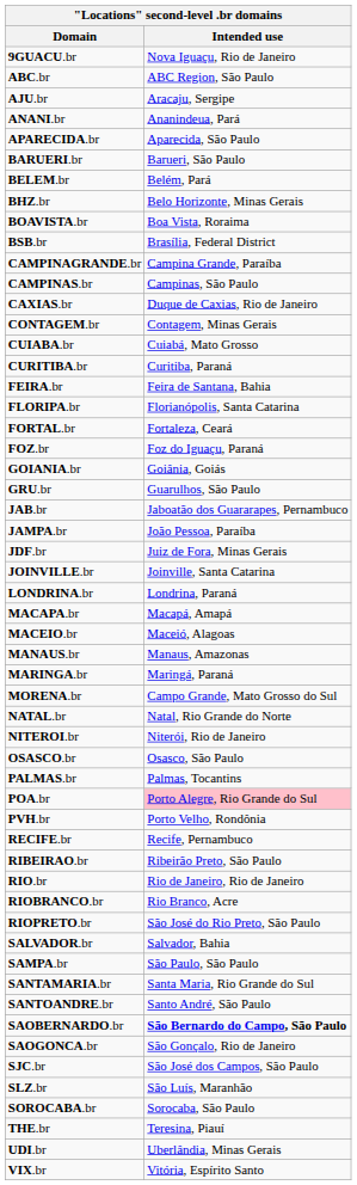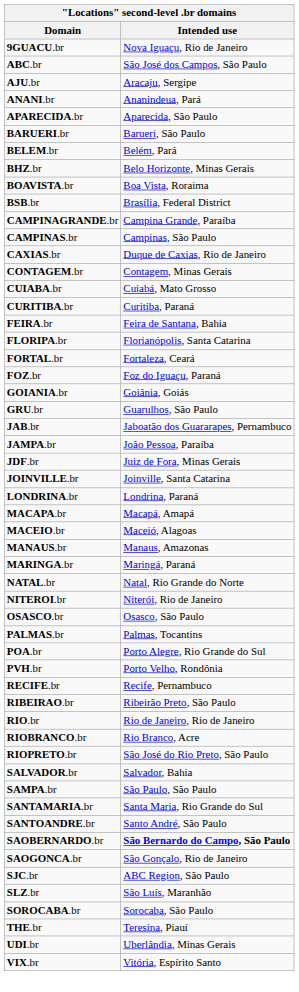ABC.br | Intended use: ABC Region, São Paulo -> São José dos Campos, São Paulo
- row: MORENA.br | Campo Grande, Mato Grosso do Sul
POA.br | Intended use: pink background -> no background
SJC.br | Intended use: São José dos Campos, São Paulo -> ABC Region, São Paulo
